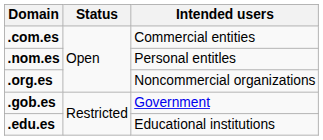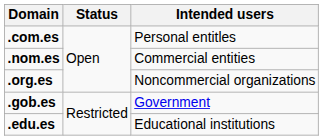.com.es | Intended users: Commercial entities -> Personal entitles
.nom.es | Intended users: Personal entitles -> Commercial entities
